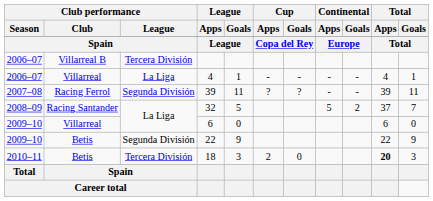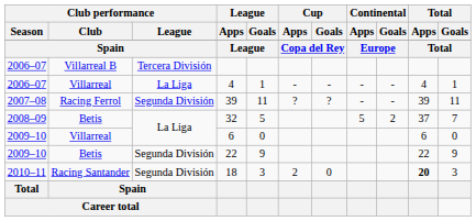32 | Club performance / Club: Racing Santander -> Betis
18 | Club performance / Club: Betis -> Racing Santander
18 | Club performance / League: Tercera División -> Segunda División
